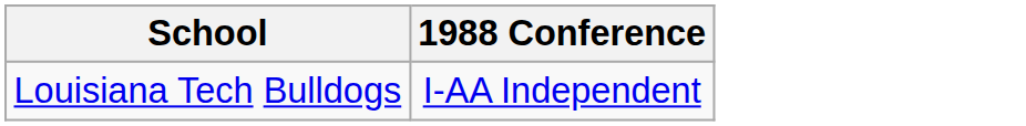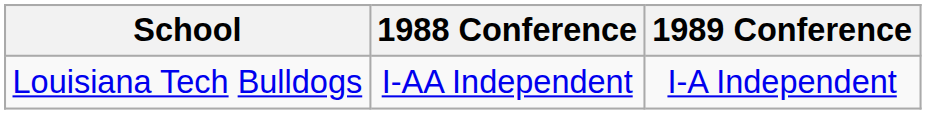+ column: 1989 Conference | I-A Independent
